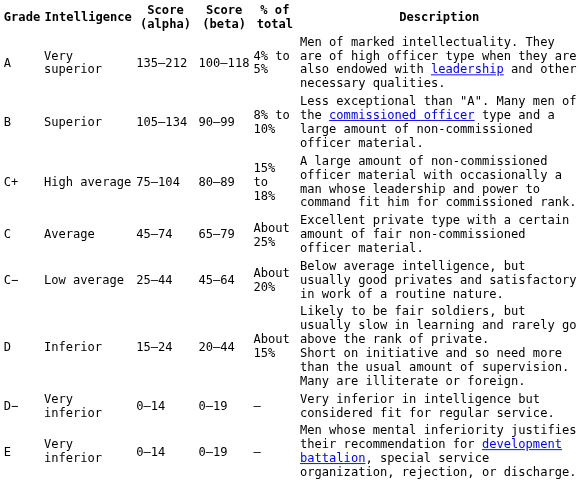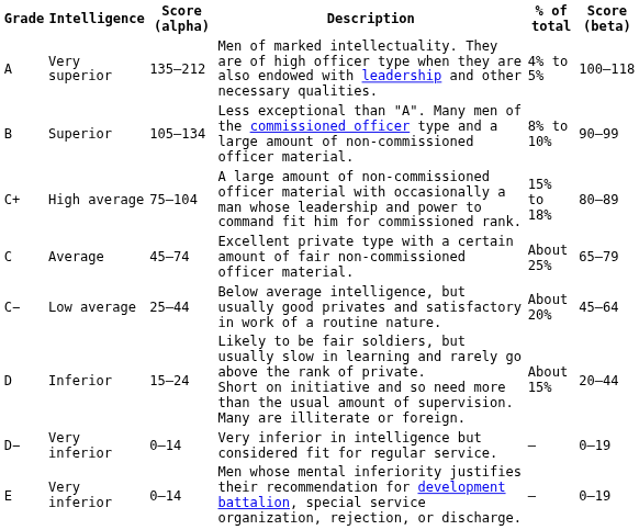columns swapped: Score (beta) <-> Description
